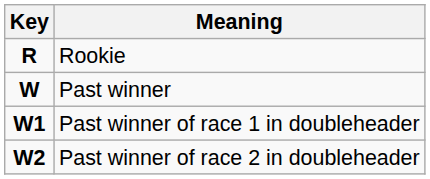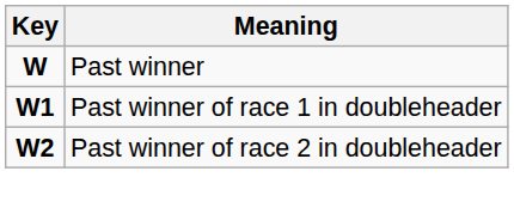- row: R | Rookie
